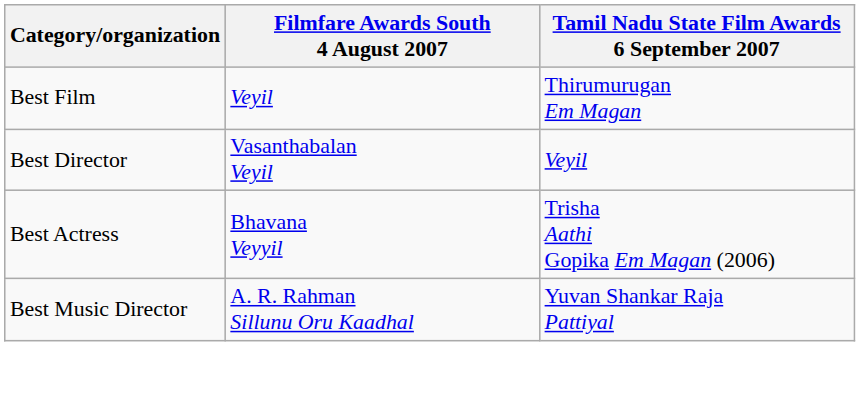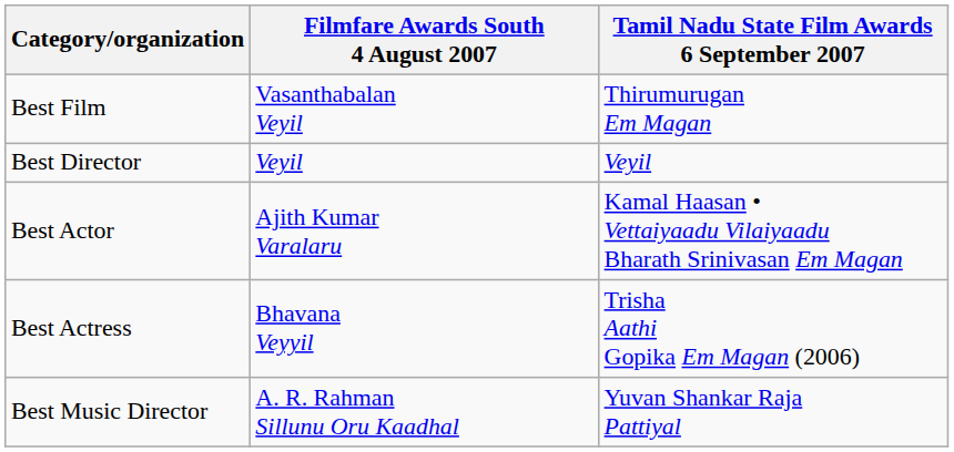Best Film | Filmfare Awards South 4 August 2007: Veyil -> Vasanthabalan Veyil
Best Director | Filmfare Awards South 4 August 2007: Vasanthabalan Veyil -> Veyil
+ row: Best Actor | Ajith Kumar Varalaru | Kamal Haasan • Vettaiyaadu Vilaiyaadu Bharath Srinivasan Em Magan
